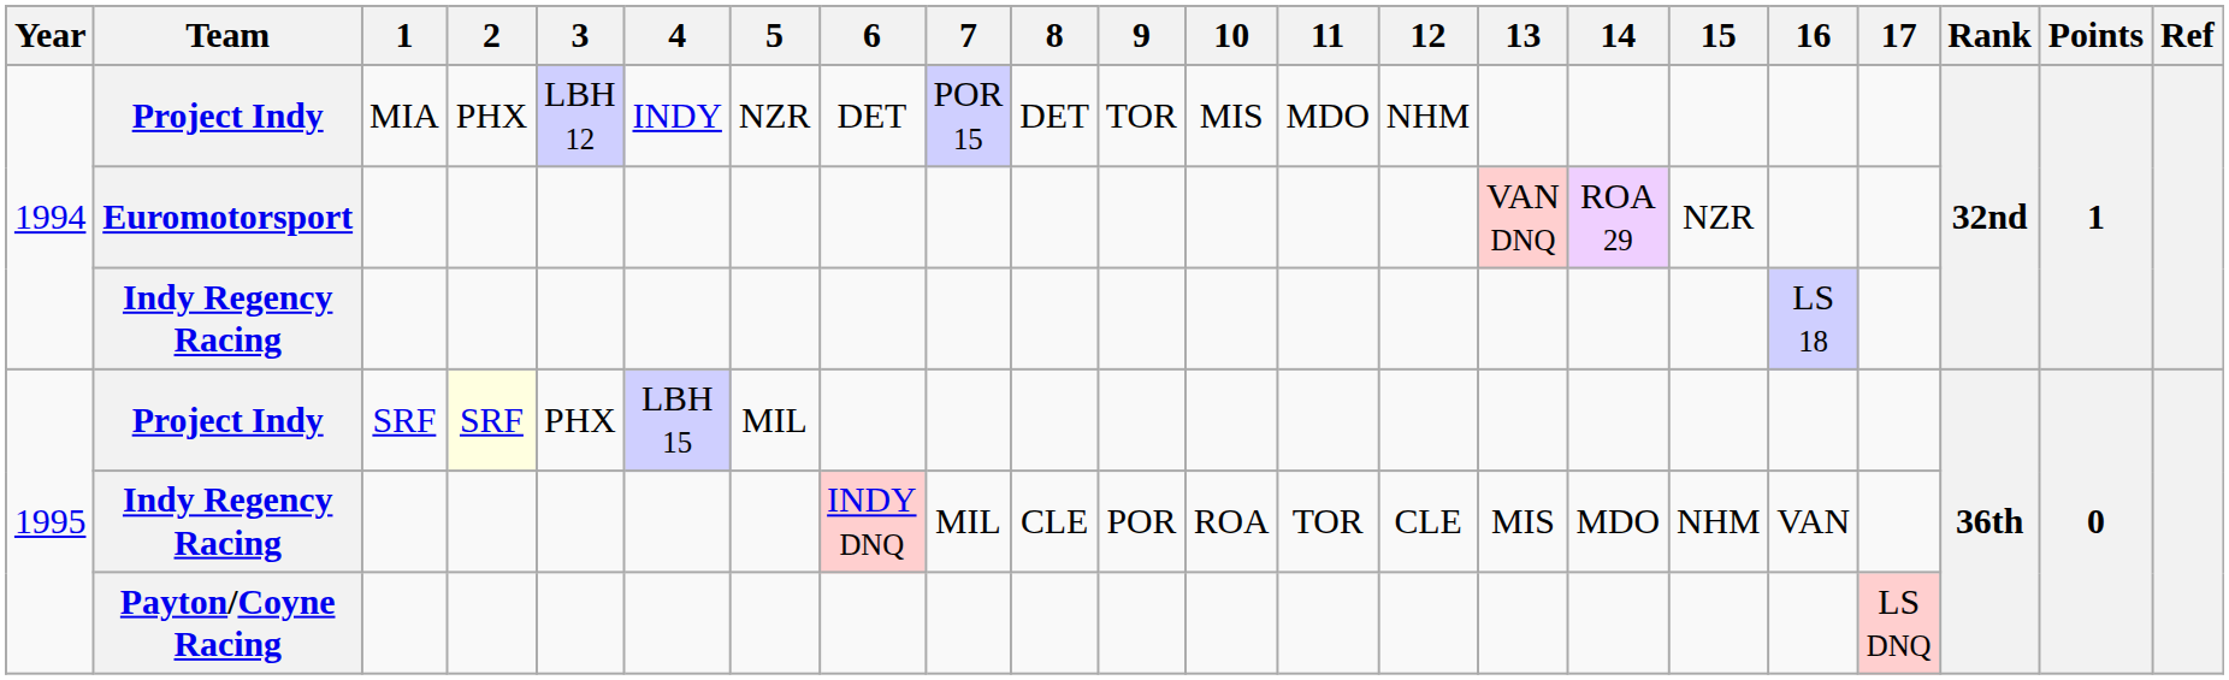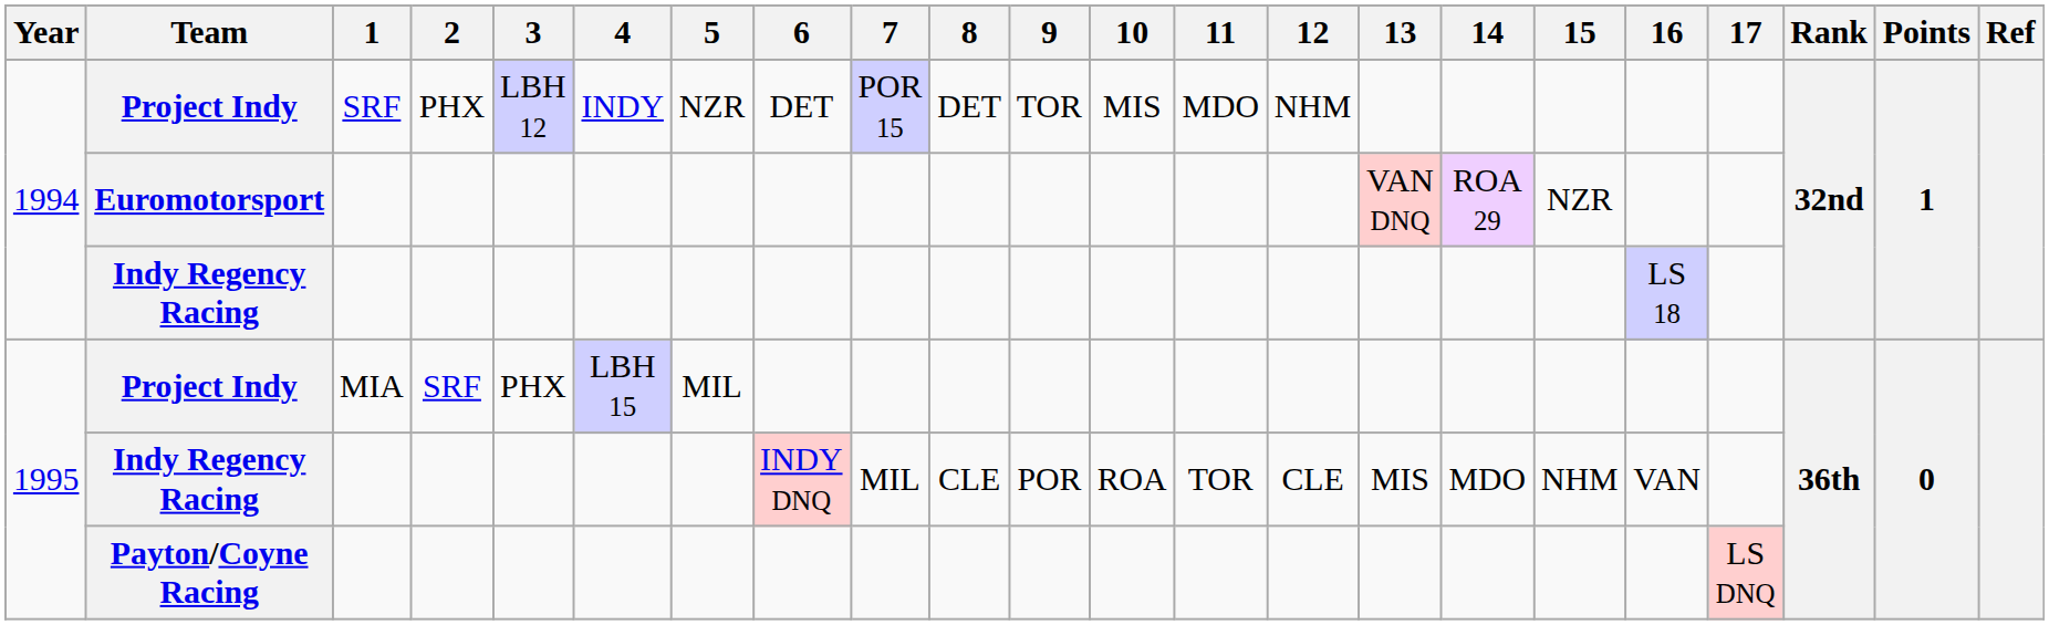1994 / Project Indy | 1: MIA -> SRF
1995 / Project Indy | 1: SRF -> MIA
1995 / Project Indy | 2: lightyellow background -> no background
